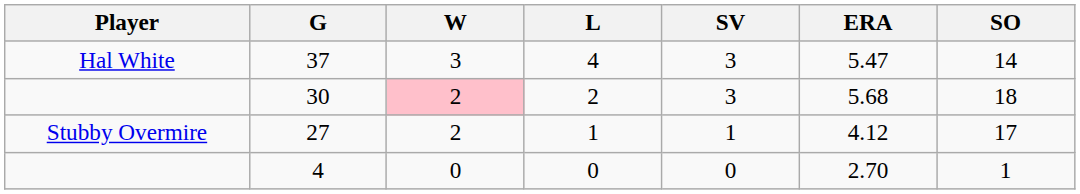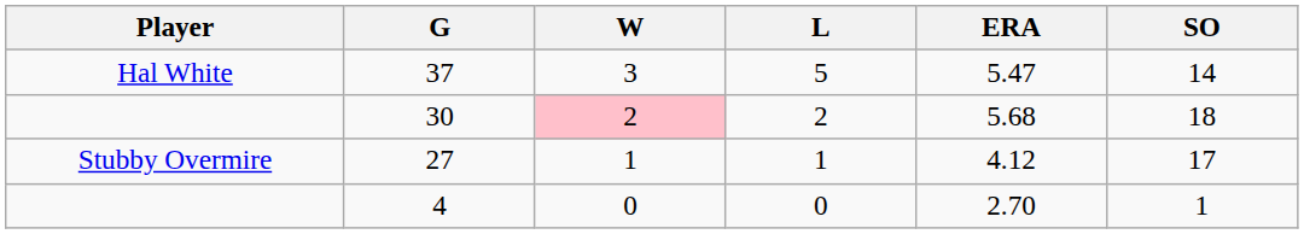- column: SV | 3 | 3 | 1 | 0
37 | L: 4 -> 5
27 | W: 2 -> 1
